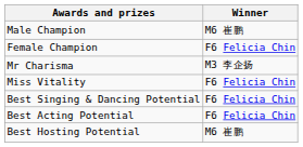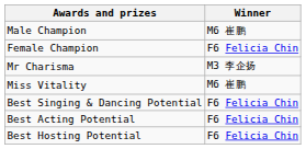Miss Vitality | Winner: F6 Felicia Chin -> M6 崔鹏
Best Hosting Potential | Winner: M6 崔鹏 -> F6 Felicia Chin
